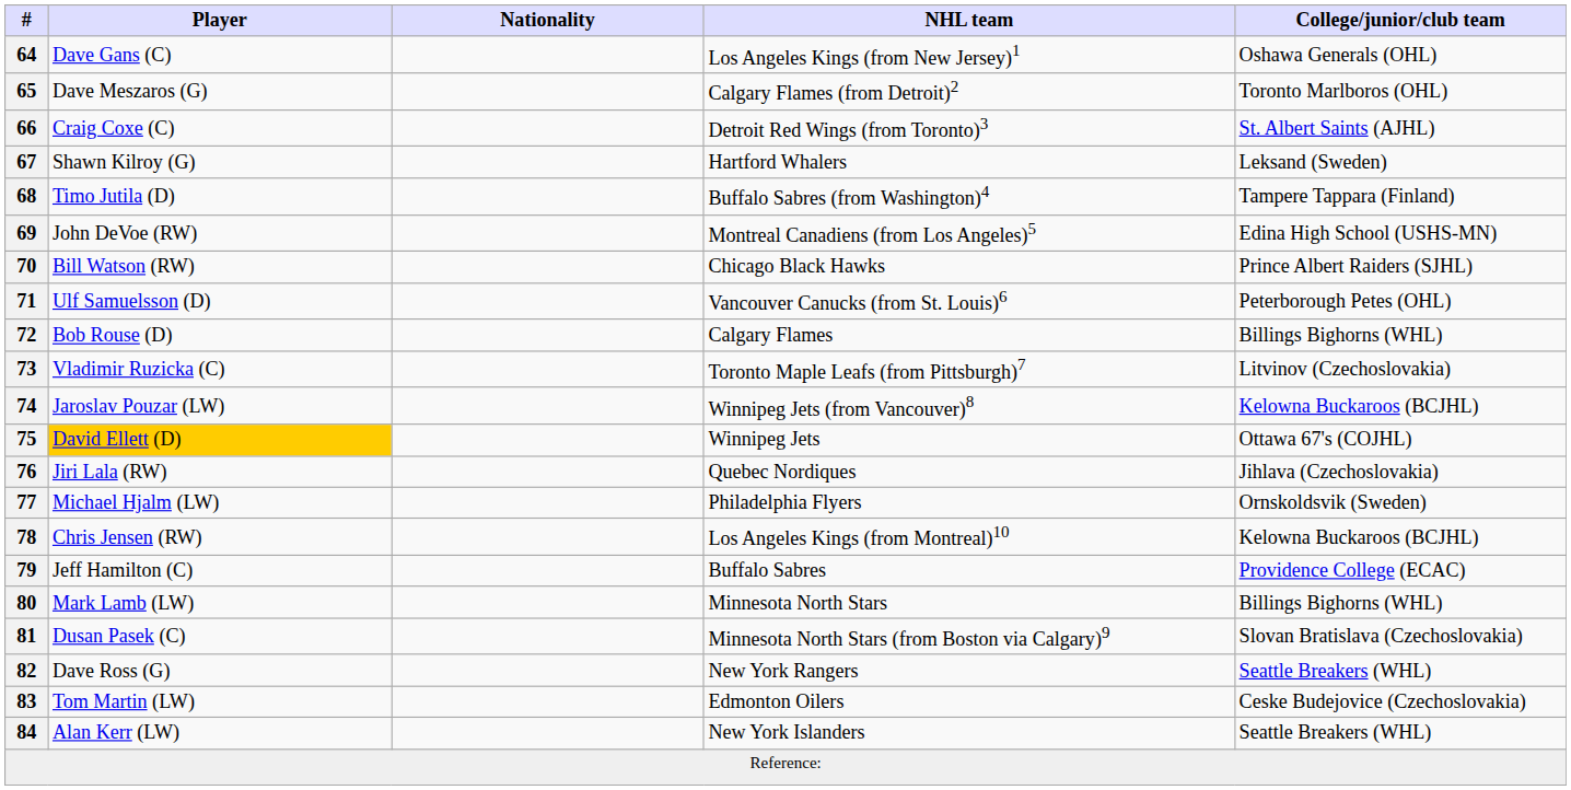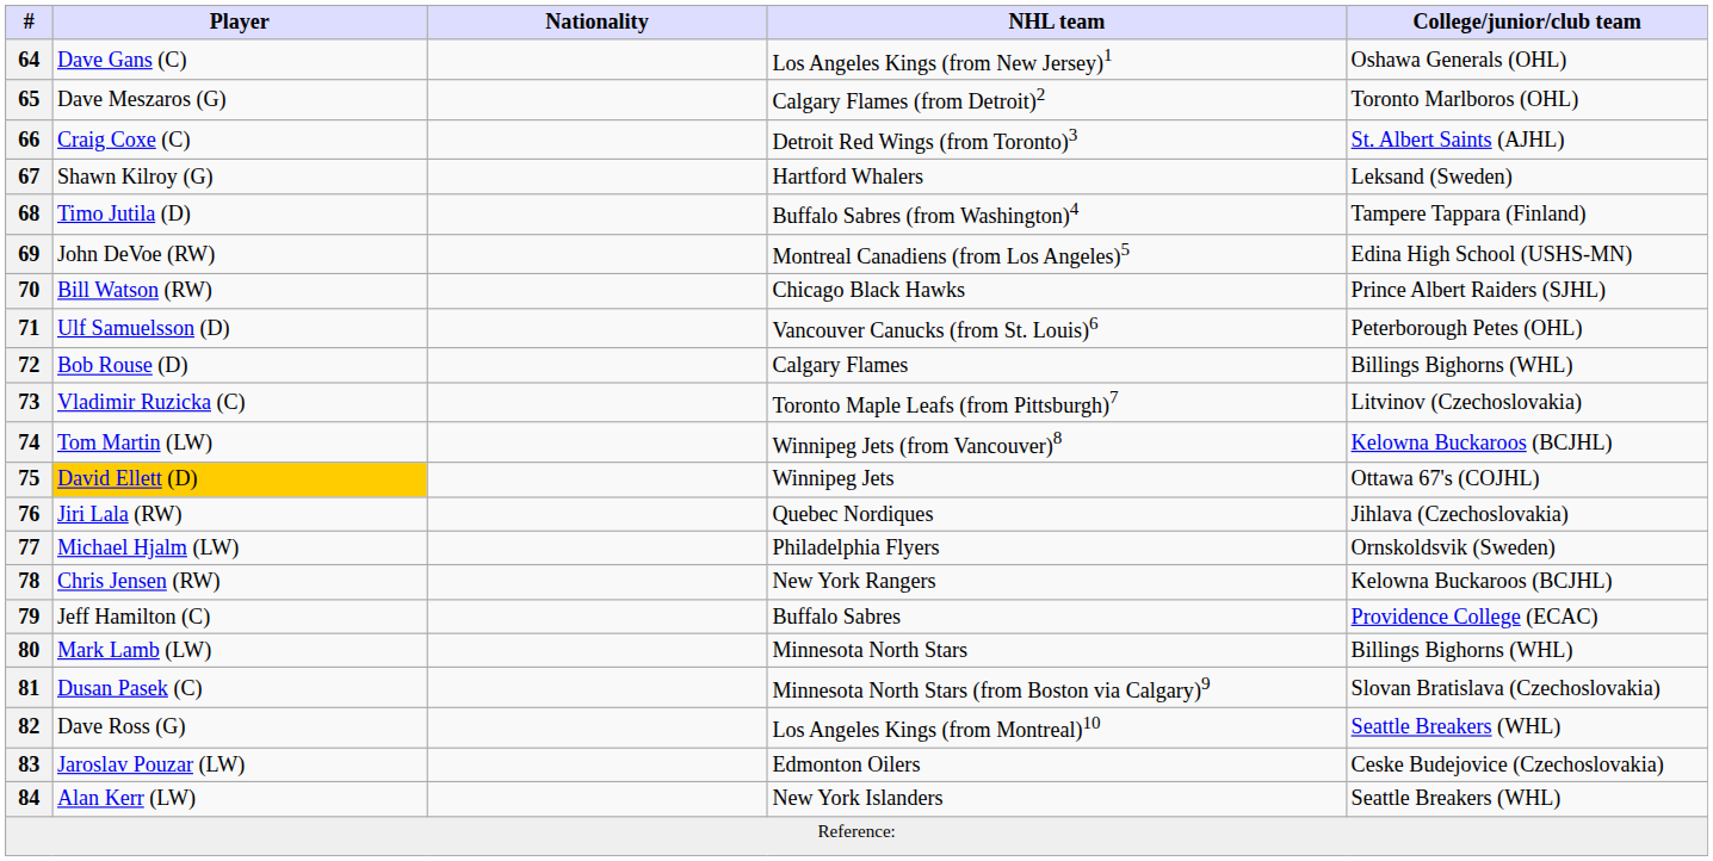74 | Player: Jaroslav Pouzar (LW) -> Tom Martin (LW)
78 | NHL team: Los Angeles Kings (from Montreal)10 -> New York Rangers
82 | NHL team: New York Rangers -> Los Angeles Kings (from Montreal)10
83 | Player: Tom Martin (LW) -> Jaroslav Pouzar (LW)
